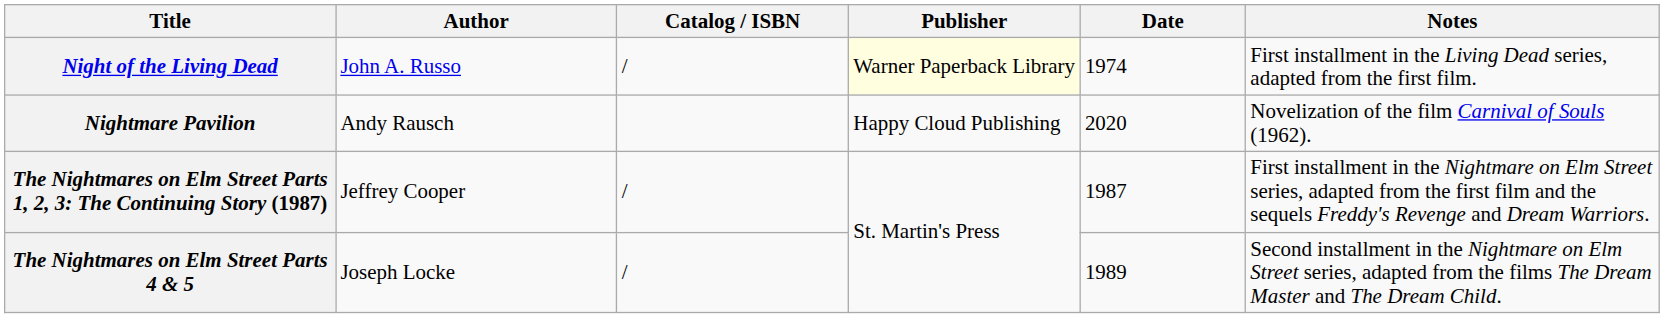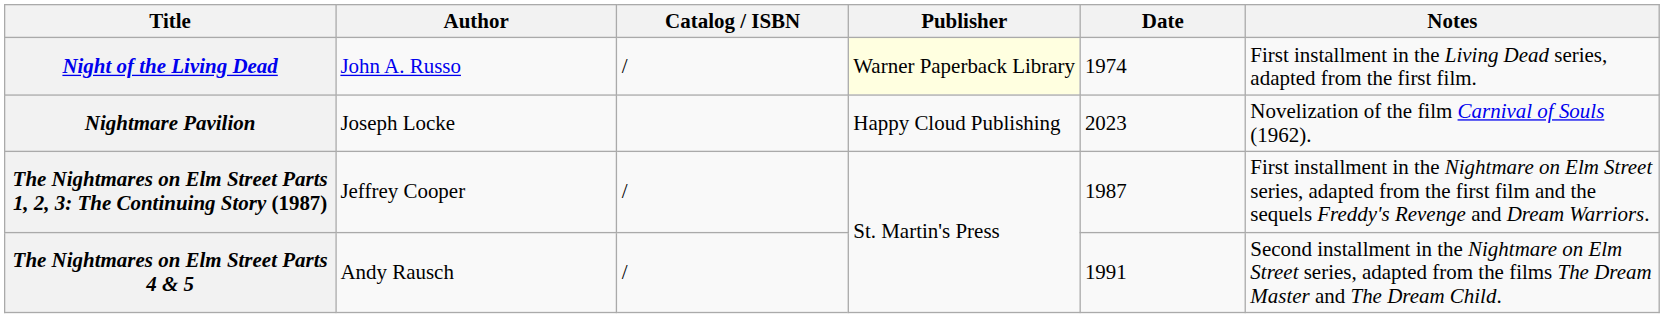Nightmare Pavilion | Author: Andy Rausch -> Joseph Locke
Nightmare Pavilion | Date: 2020 -> 2023
The Nightmares on Elm Street Parts 4 & 5 | Author: Joseph Locke -> Andy Rausch
The Nightmares on Elm Street Parts 4 & 5 | Date: 1989 -> 1991
